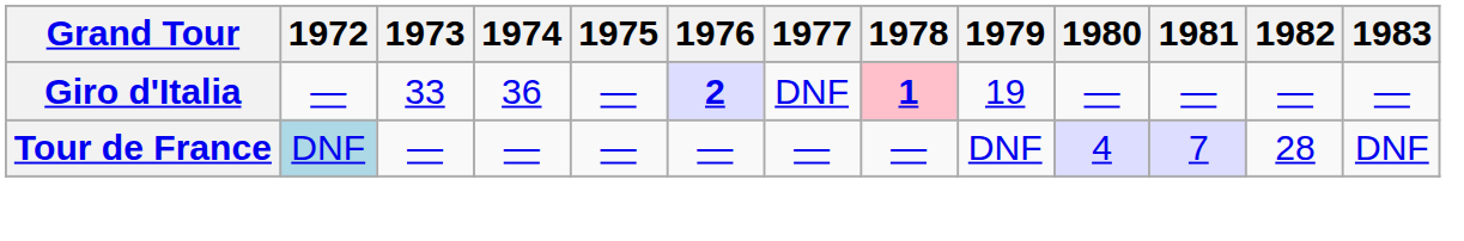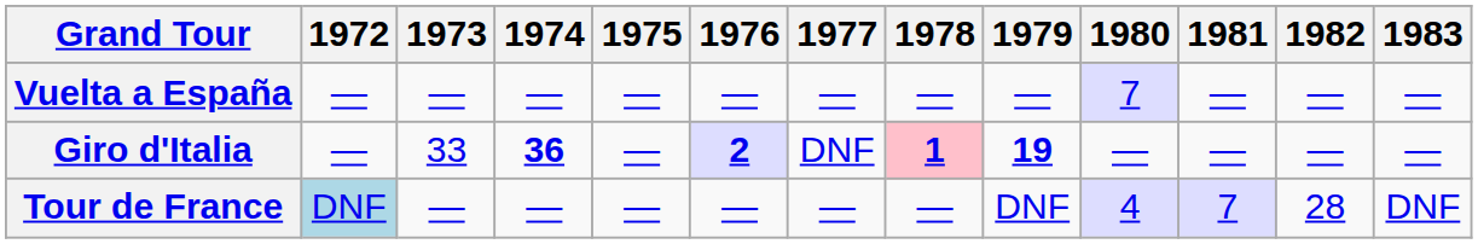+ row: Vuelta a España | — | — | — | — | — | — | — | — | 7 | — | — | —
Giro d'Italia | 1974: normal -> bold
Giro d'Italia | 1979: normal -> bold
